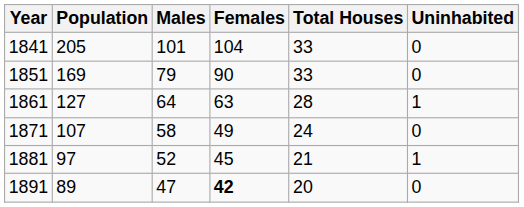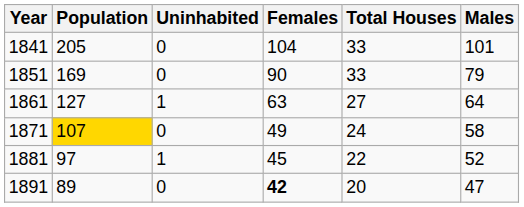columns swapped: Males <-> Uninhabited
1861 | Total Houses: 28 -> 27
1871 | Population: no background -> gold background
1881 | Total Houses: 21 -> 22
